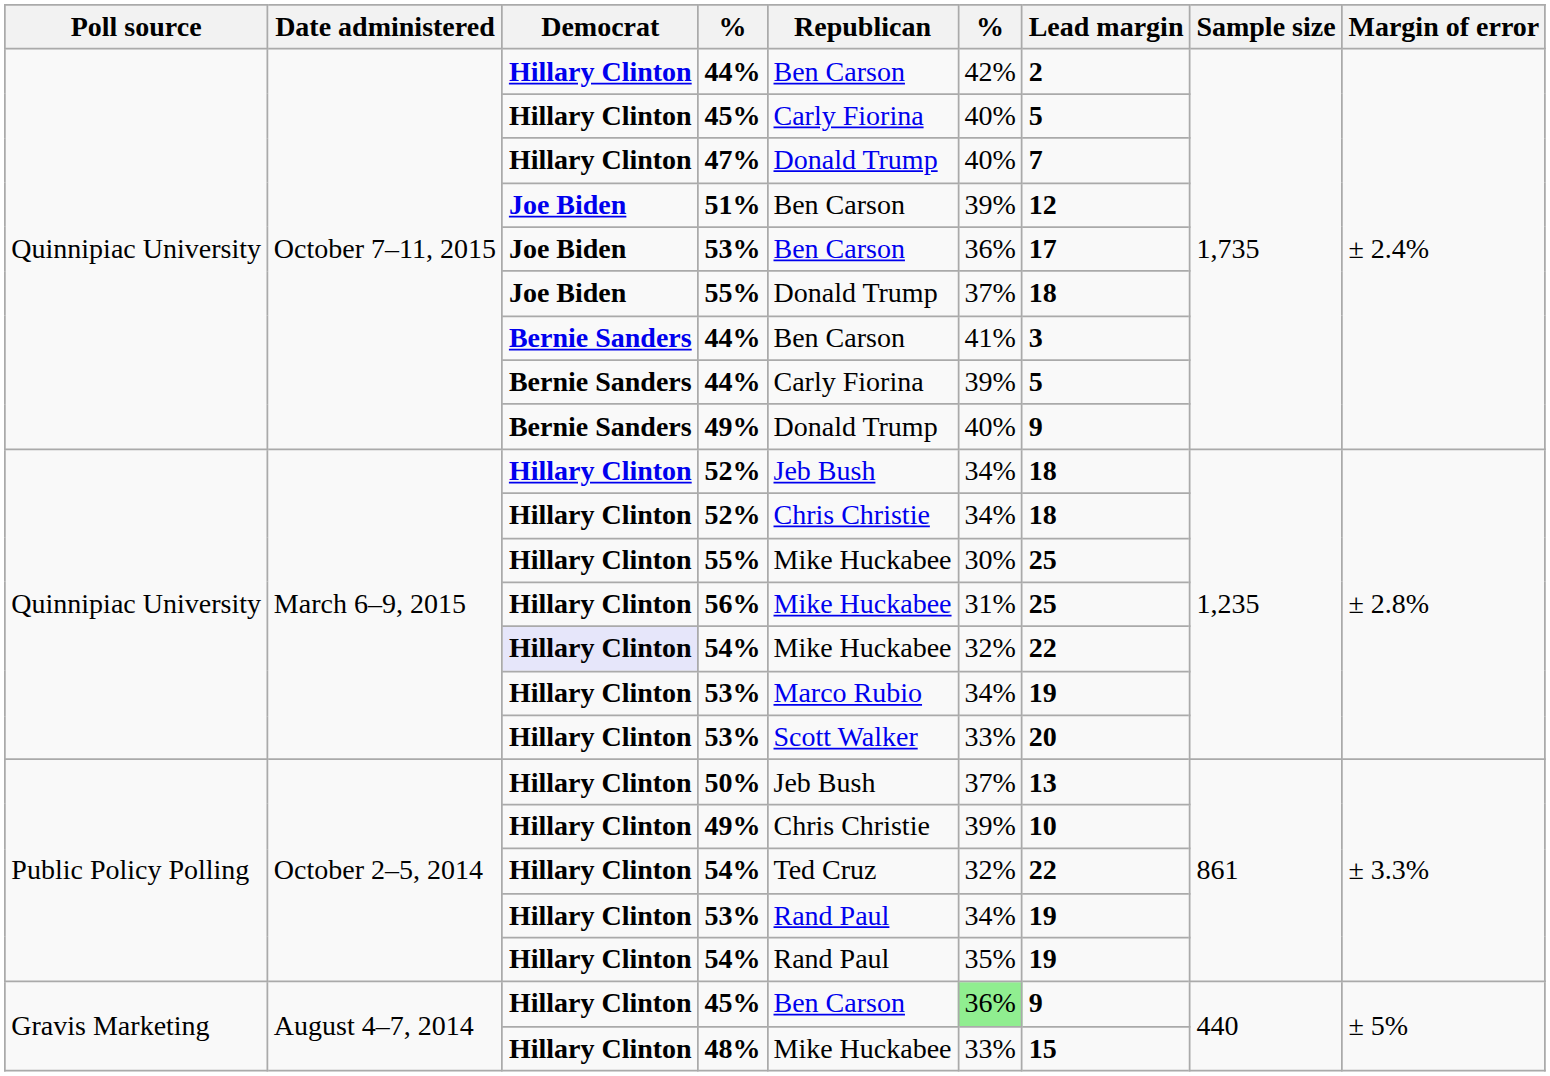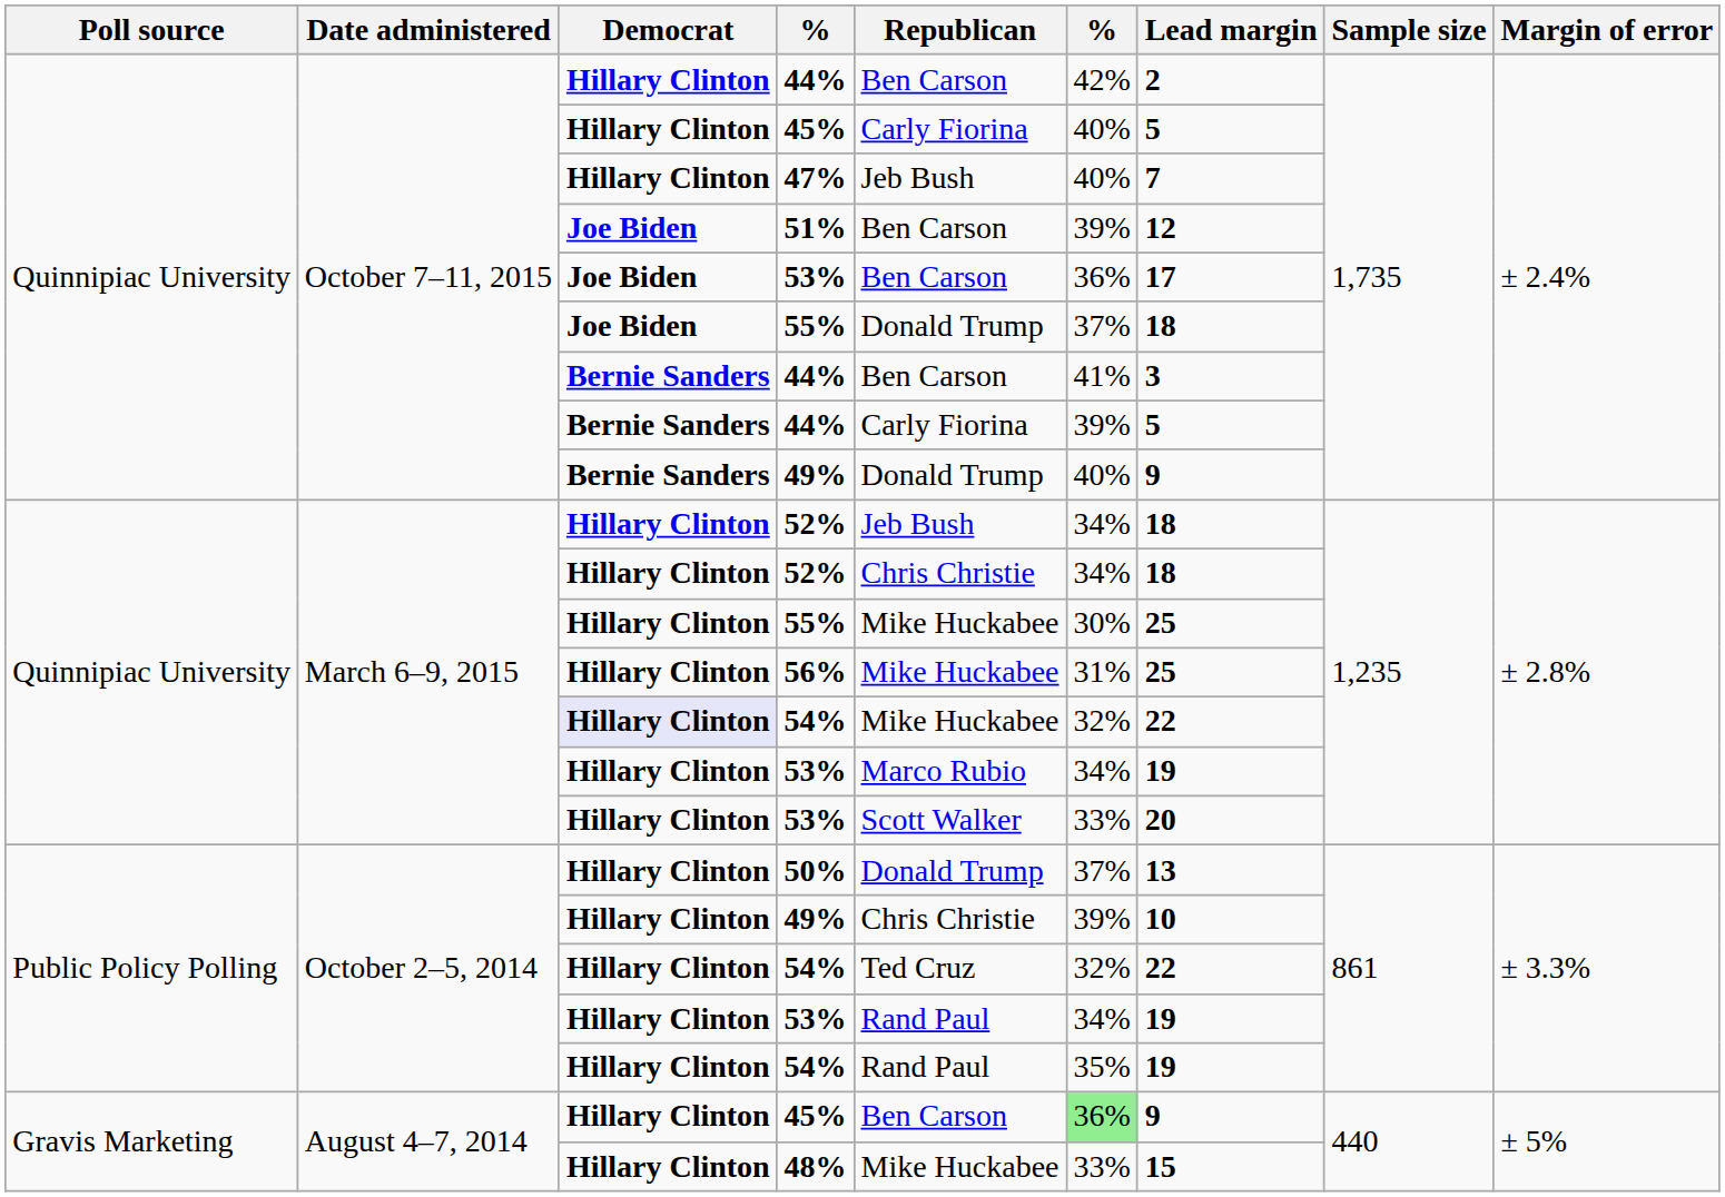47% | Republican: Donald Trump -> Jeb Bush
50% | Republican: Jeb Bush -> Donald Trump
